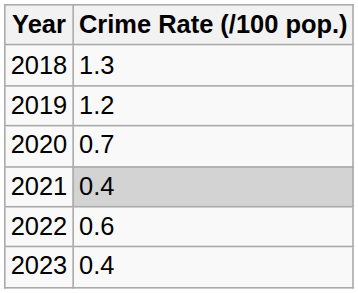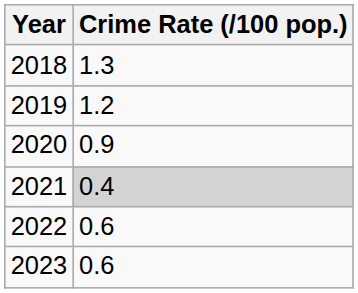2020 | Crime Rate (/100 pop.): 0.7 -> 0.9
2023 | Crime Rate (/100 pop.): 0.4 -> 0.6
